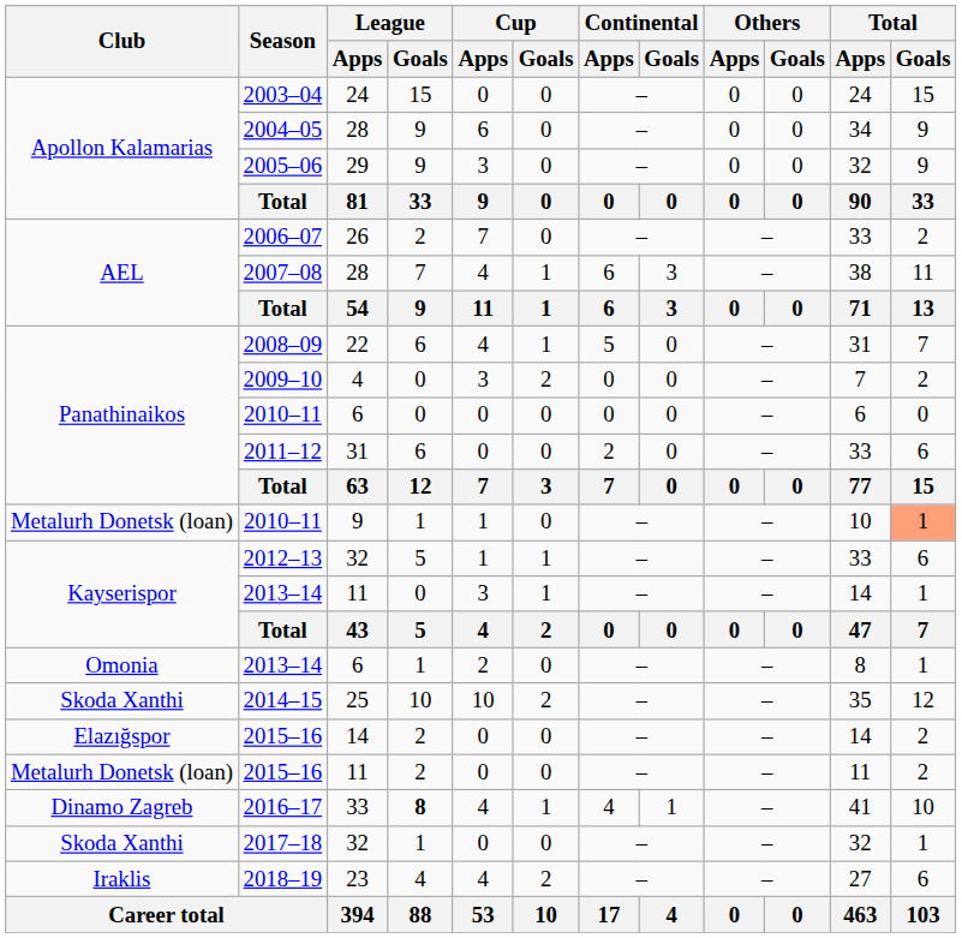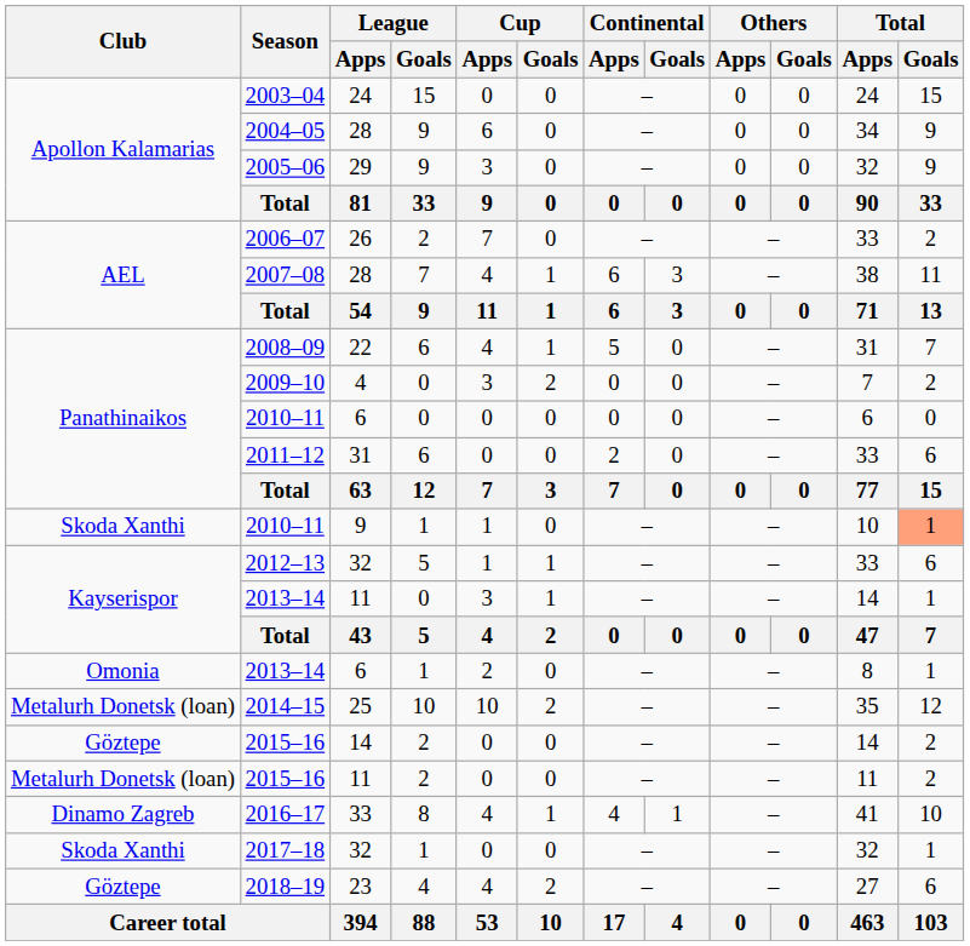2010–11 / 9 | Club: Metalurh Donetsk (loan) -> Skoda Xanthi
2014–15 | Club: Skoda Xanthi -> Metalurh Donetsk (loan)
2015–16 / 14 | Club: Elazığspor -> Göztepe
2016–17 | League / Goals: bold -> normal
2018–19 | Club: Iraklis -> Göztepe
